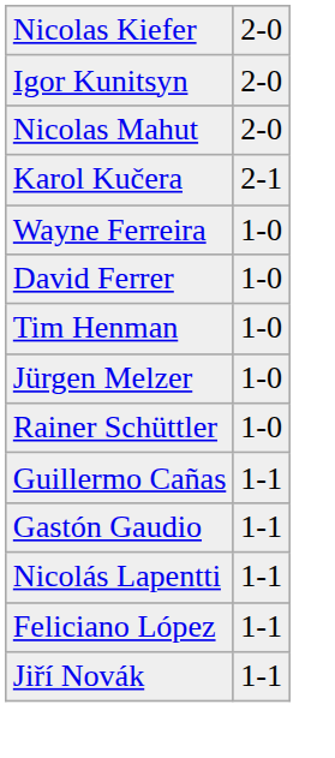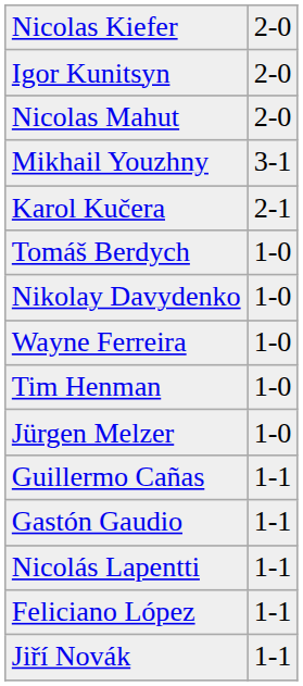+ row: Mikhail Youzhny | 3-1
+ row: Tomáš Berdych | 1-0
+ row: Nikolay Davydenko | 1-0
- row: David Ferrer | 1-0
- row: Rainer Schüttler | 1-0
